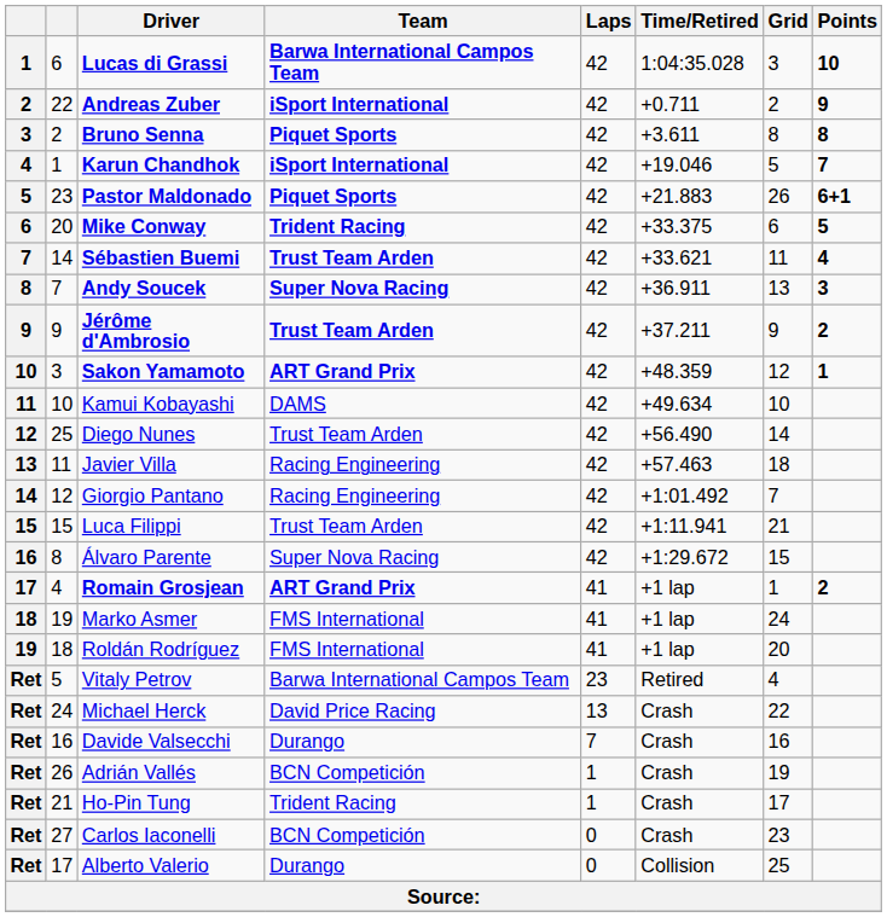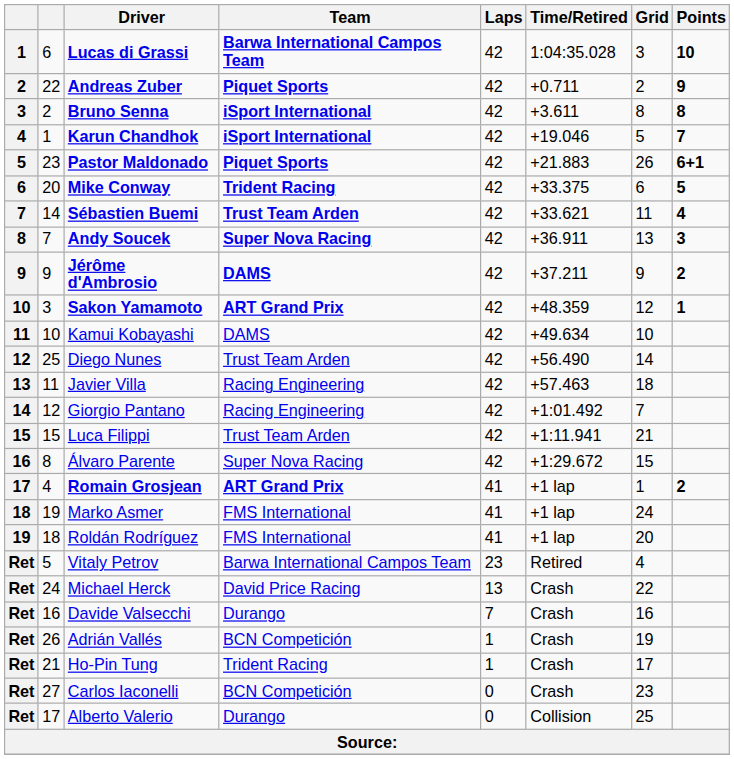Andreas Zuber | Team: iSport International -> Piquet Sports
Bruno Senna | Team: Piquet Sports -> iSport International
Jérôme d'Ambrosio | Team: Trust Team Arden -> DAMS
